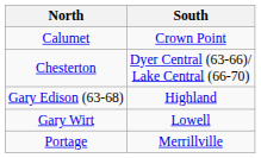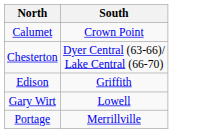+ row: Edison | Griffith
- row: Gary Edison (63-68) | Highland
